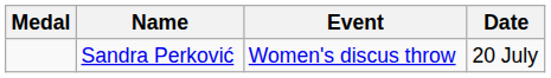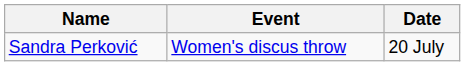- column: Medal
